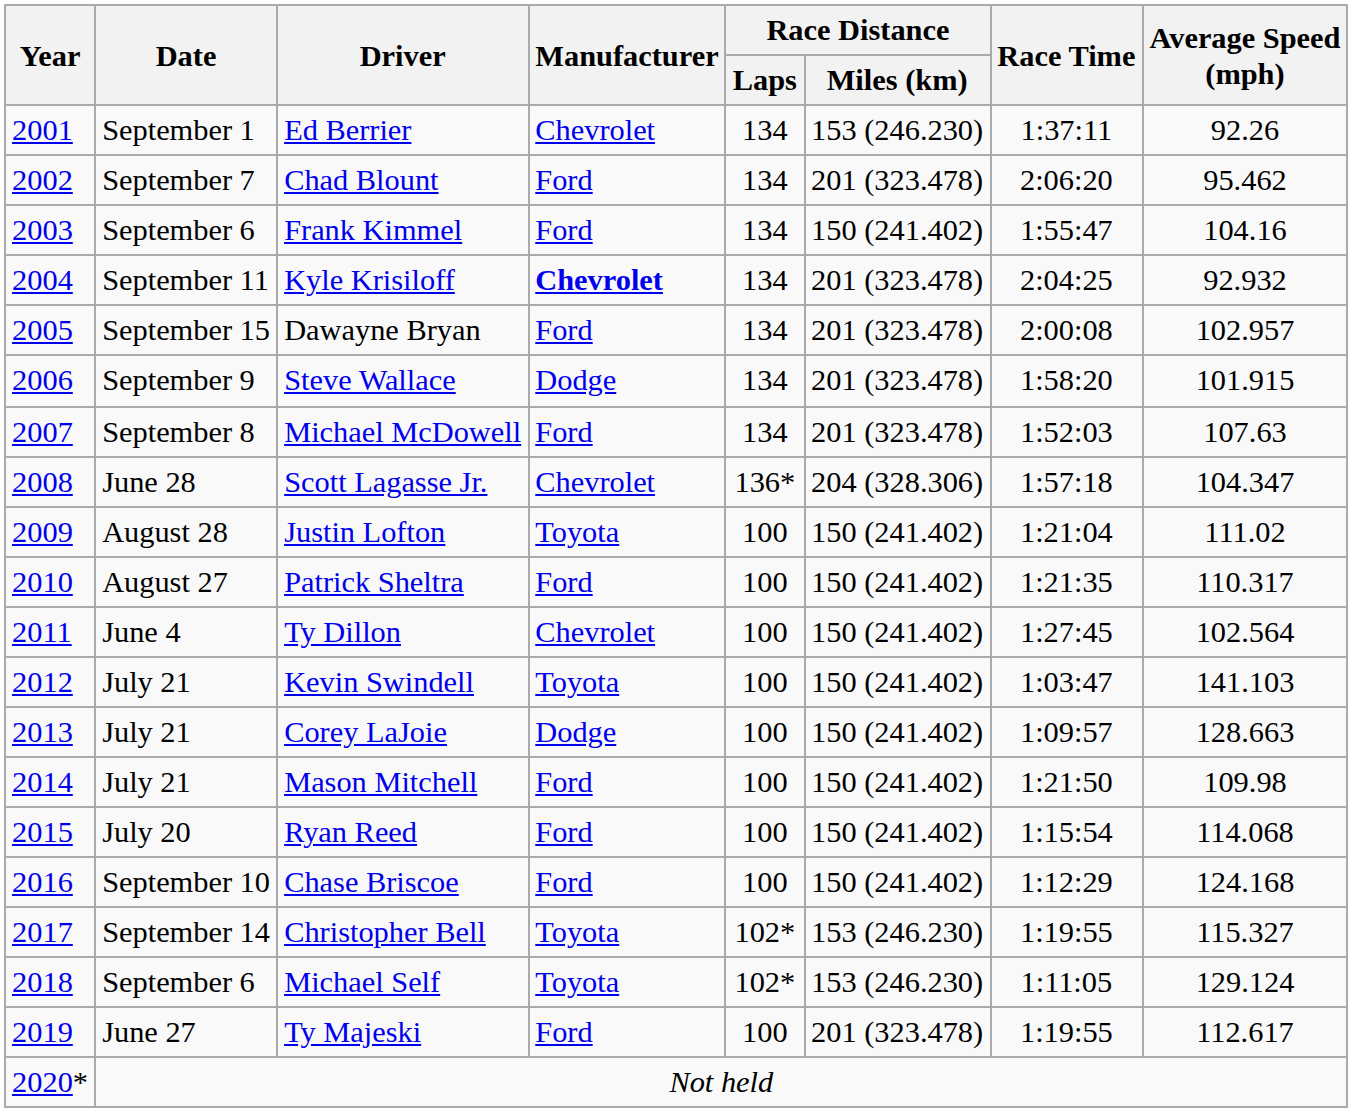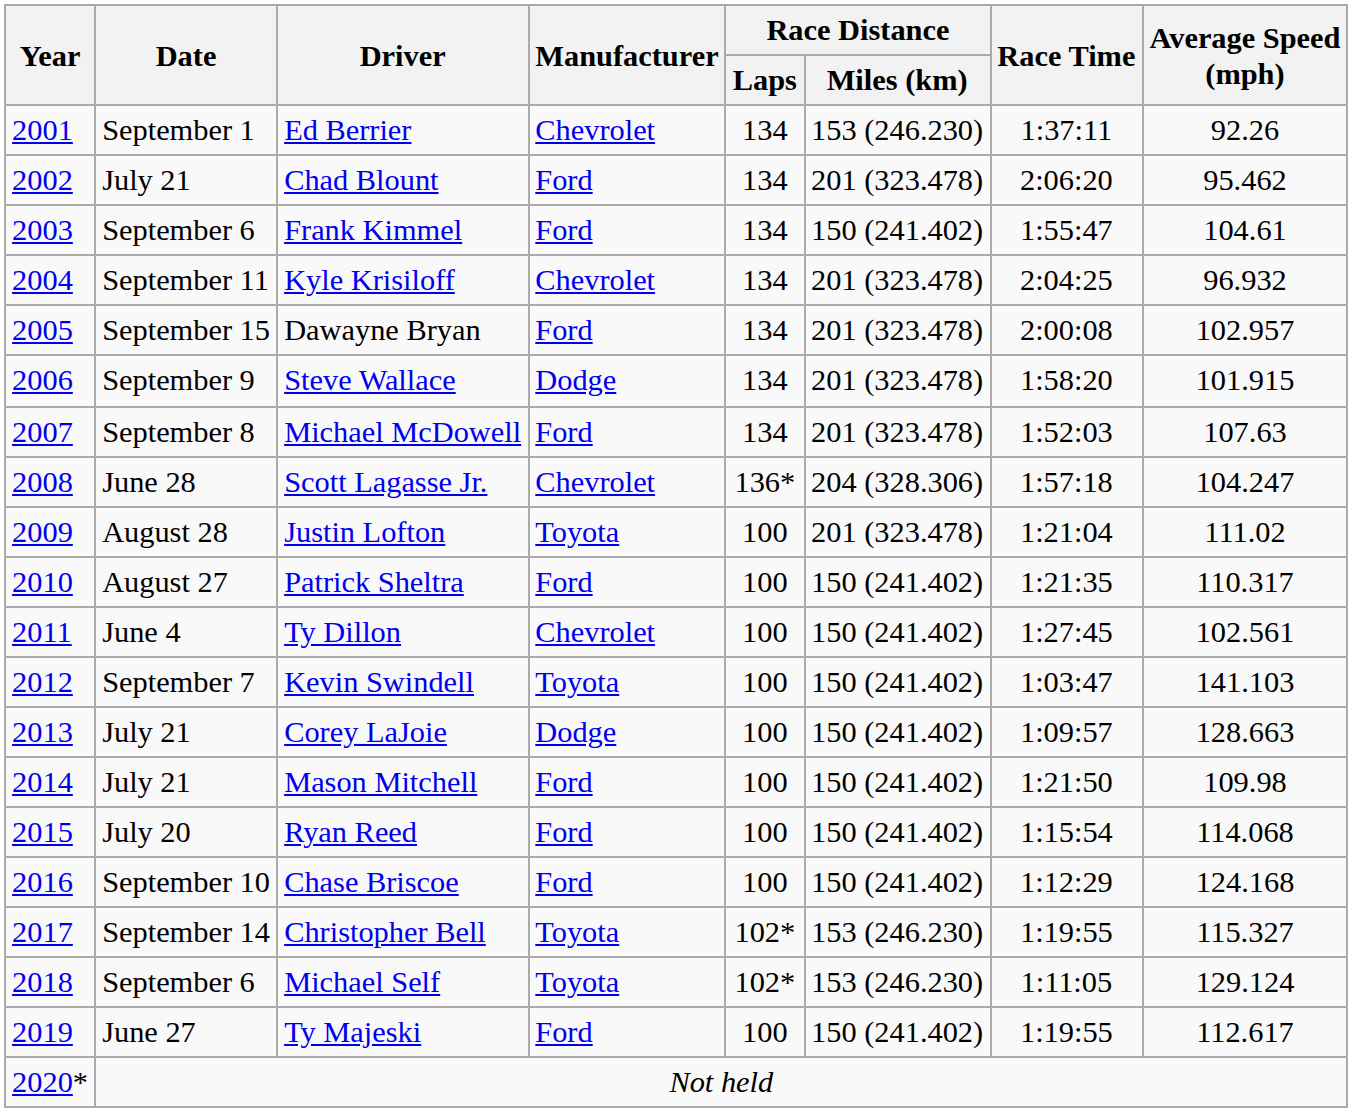Chad Blount | Date: September 7 -> July 21
Frank Kimmel | Average Speed (mph): 104.16 -> 104.61
Kyle Krisiloff | Manufacturer: bold -> normal
Kyle Krisiloff | Average Speed (mph): 92.932 -> 96.932
Scott Lagasse Jr. | Average Speed (mph): 104.347 -> 104.247
Justin Lofton | Race Distance / Miles (km): 150 (241.402) -> 201 (323.478)
Ty Dillon | Average Speed (mph): 102.564 -> 102.561
Kevin Swindell | Date: July 21 -> September 7
Ty Majeski | Race Distance / Miles (km): 201 (323.478) -> 150 (241.402)
